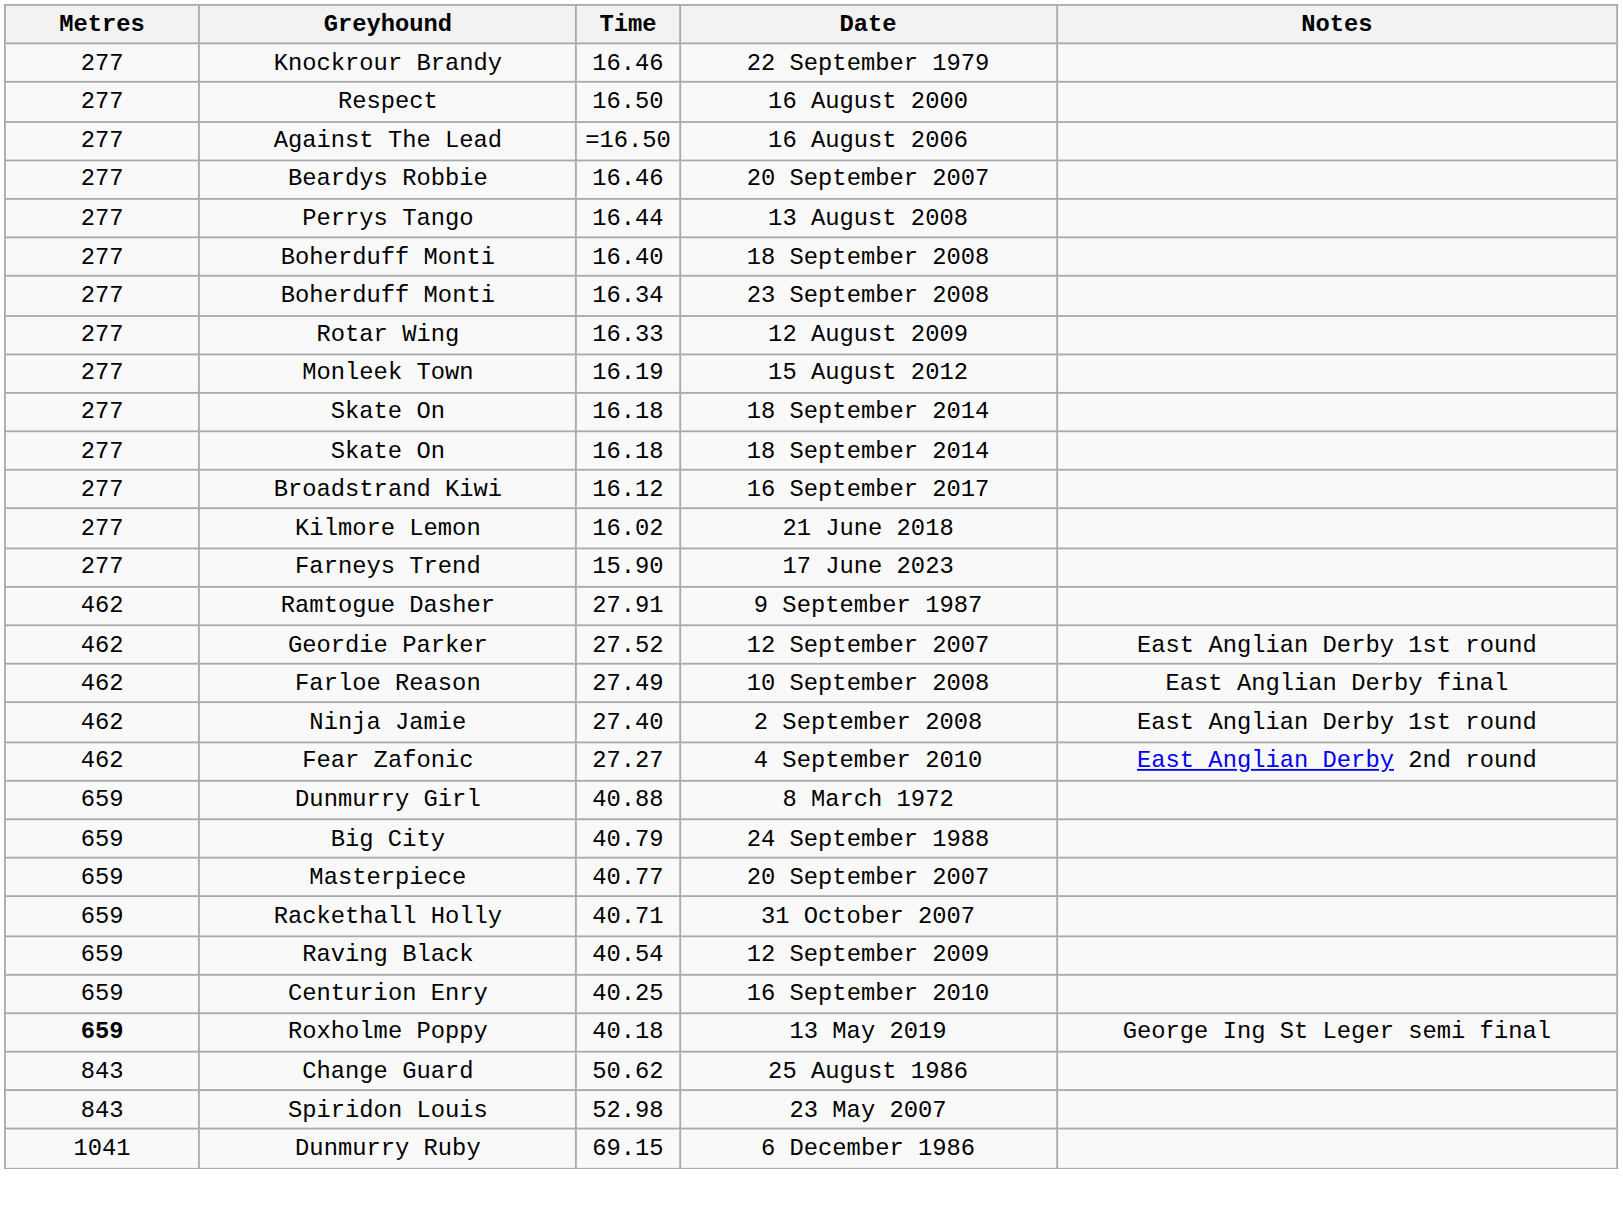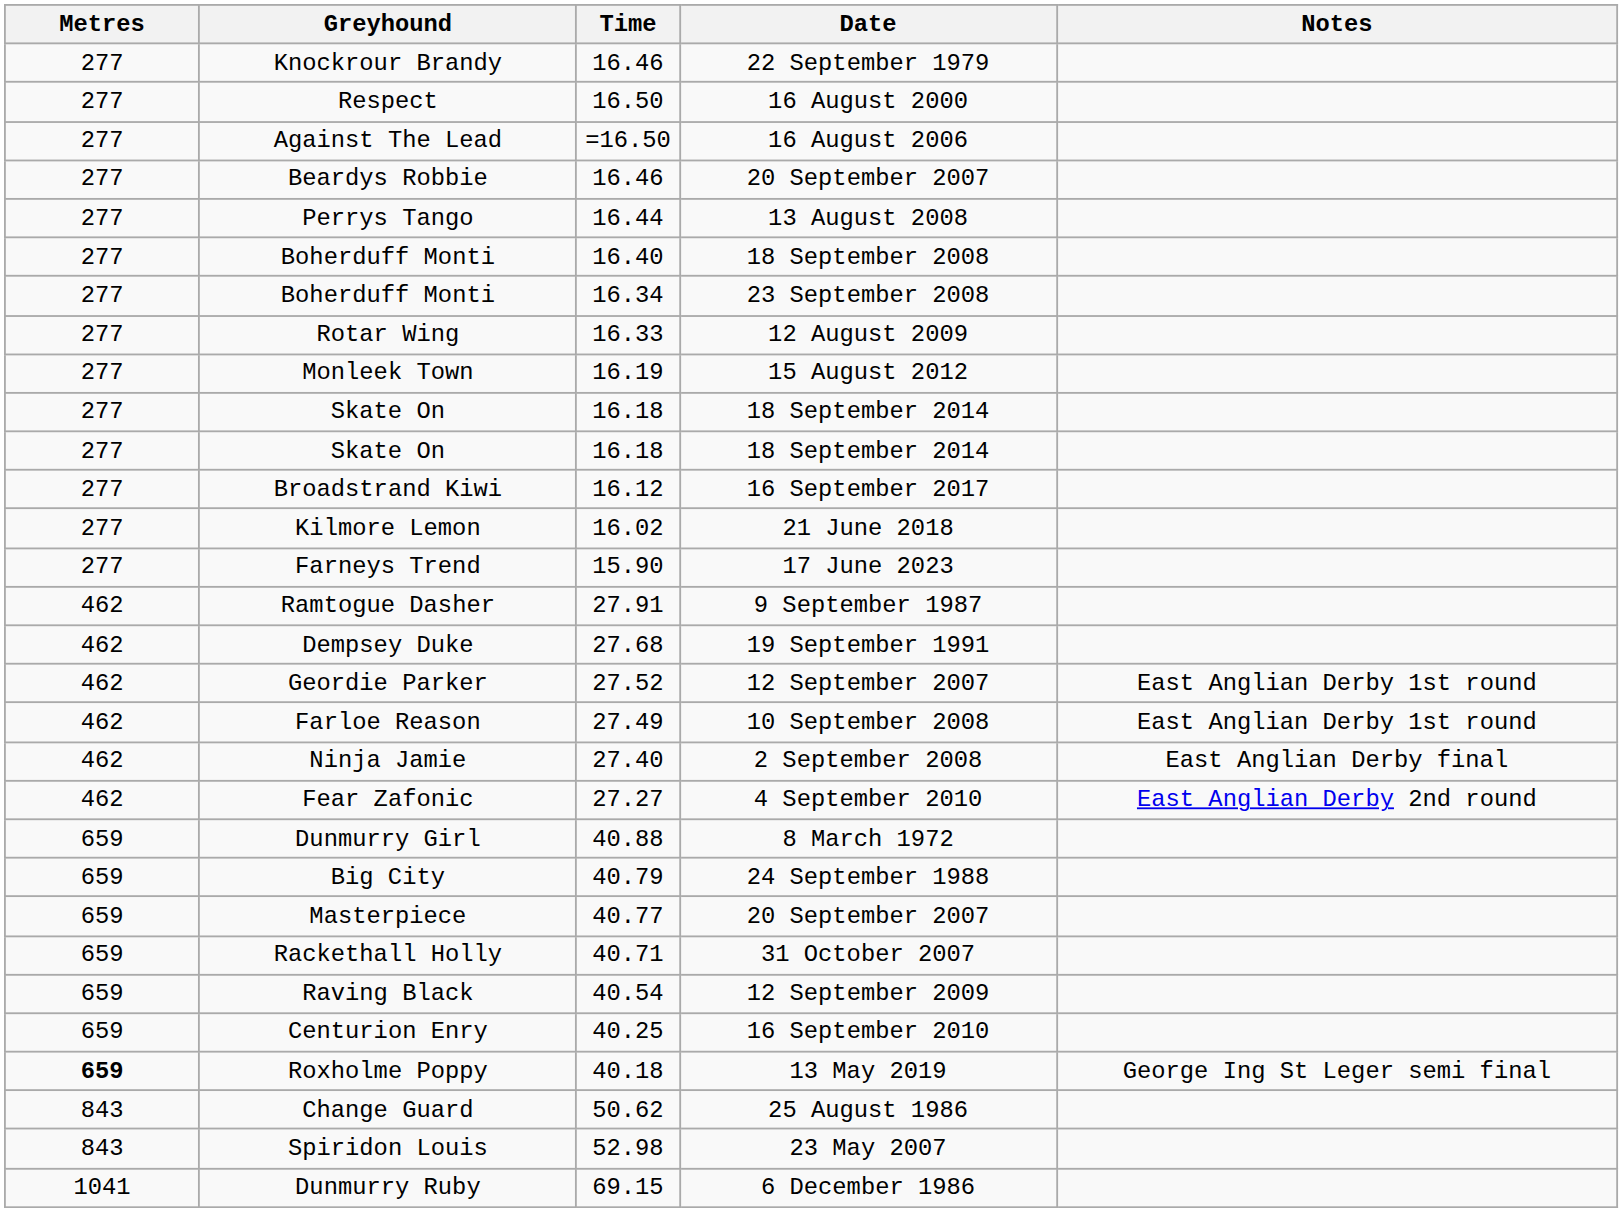+ row: 462 | Dempsey Duke | 27.68 | 19 September 1991
Farloe Reason | Notes: East Anglian Derby final -> East Anglian Derby 1st round
Ninja Jamie | Notes: East Anglian Derby 1st round -> East Anglian Derby final
